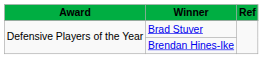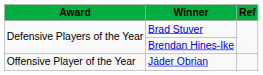+ row: Offensive Player of the Year | Jáder Obrian
